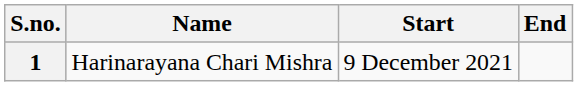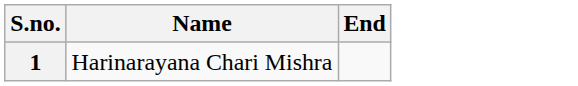- column: Start | 9 December 2021
